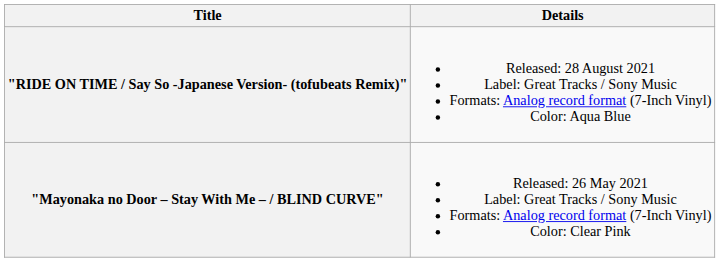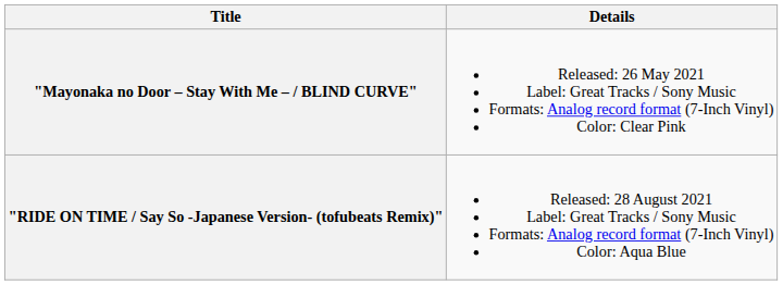rows swapped: "Mayonaka no Door – Stay With Me – / BLIND CURVE" <-> "RIDE ON TIME / Say So -Japanese Version- (tofubeats Remix)"
